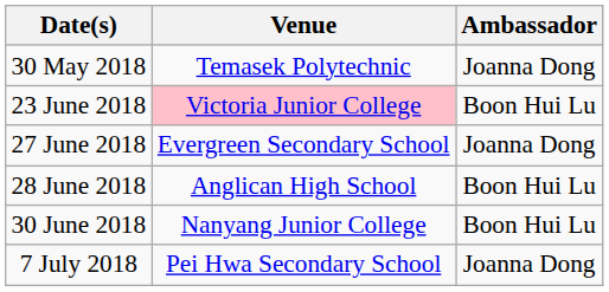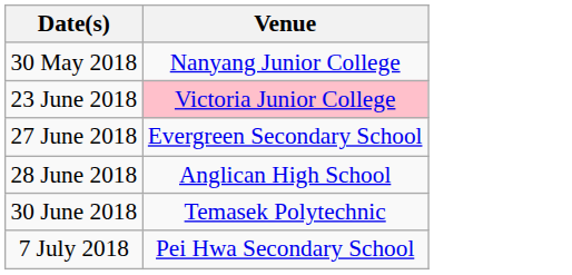- column: Ambassador | Joanna Dong | Boon Hui Lu | Joanna Dong | Boon Hui Lu | Boon Hui Lu | Joanna Dong
30 May 2018 | Venue: Temasek Polytechnic -> Nanyang Junior College
30 June 2018 | Venue: Nanyang Junior College -> Temasek Polytechnic
